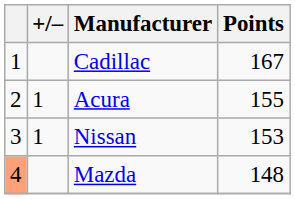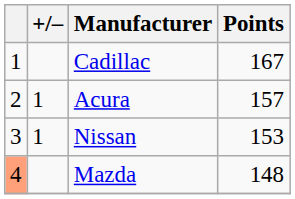Acura | Points: 155 -> 157
